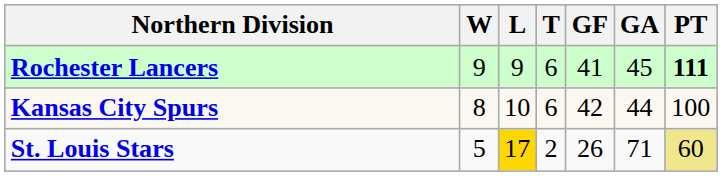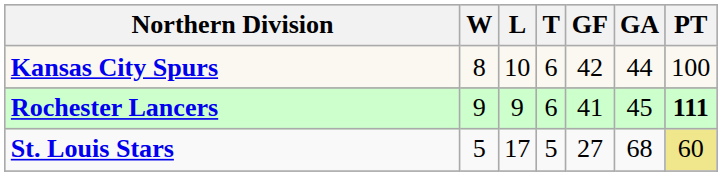rows swapped: Rochester Lancers <-> Kansas City Spurs
St. Louis Stars | L: gold background -> no background
St. Louis Stars | T: 2 -> 5
St. Louis Stars | GF: 26 -> 27
St. Louis Stars | GA: 71 -> 68
